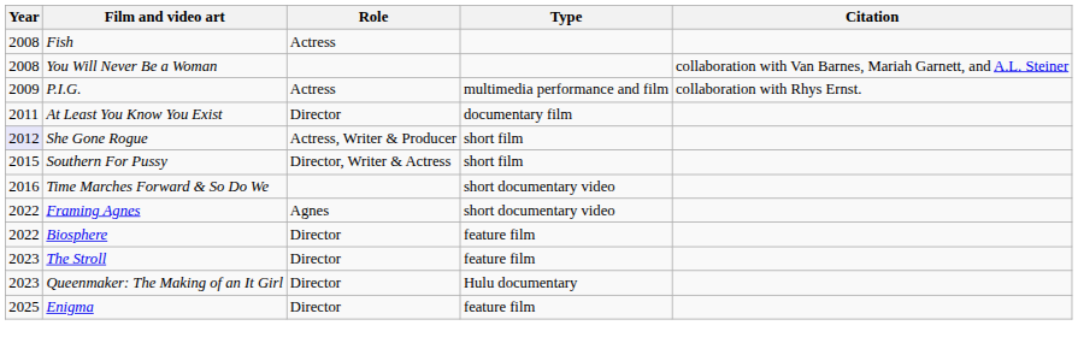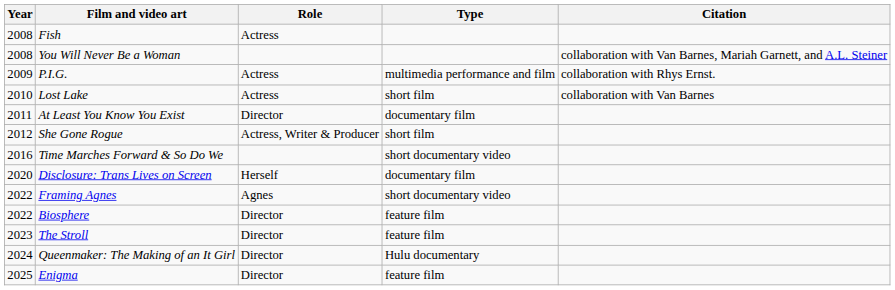+ row: 2010 | Lost Lake | Actress | short film | collaboration with Van Barnes
She Gone Rogue | Year: lavender background -> no background
- row: 2015 | Southern For Pussy | Director, Writer & Actress | short film
+ row: 2020 | Disclosure: Trans Lives on Screen | Herself | documentary film
Queenmaker: The Making of an It Girl | Year: 2023 -> 2024
